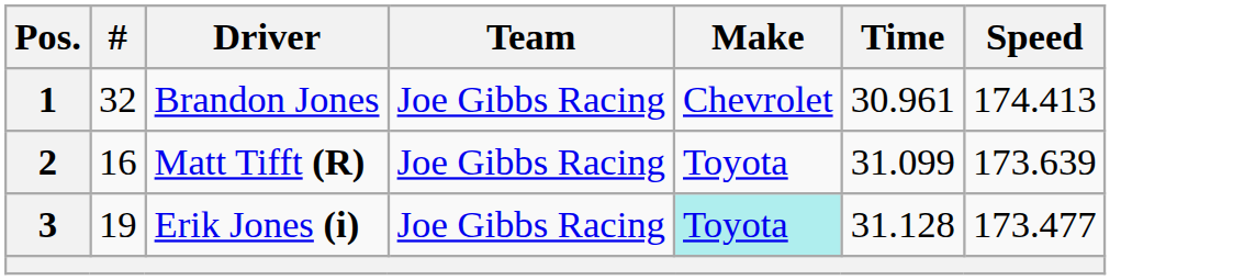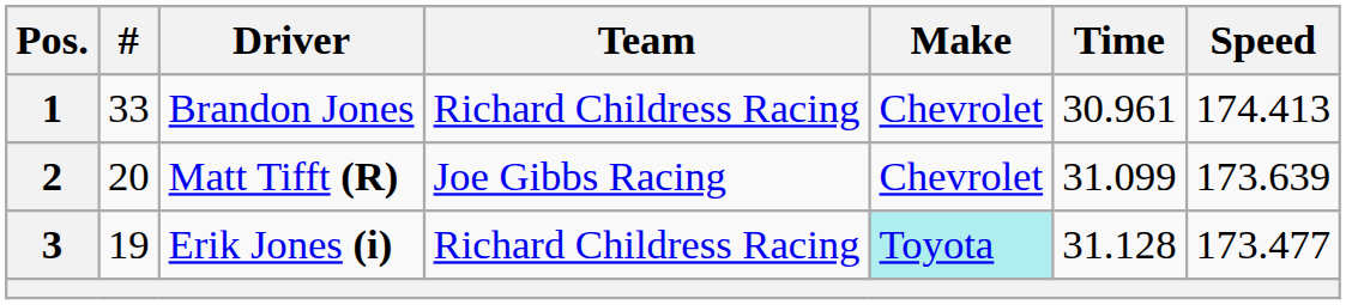1 | #: 32 -> 33
1 | Team: Joe Gibbs Racing -> Richard Childress Racing
2 | #: 16 -> 20
2 | Make: Toyota -> Chevrolet
3 | Team: Joe Gibbs Racing -> Richard Childress Racing
